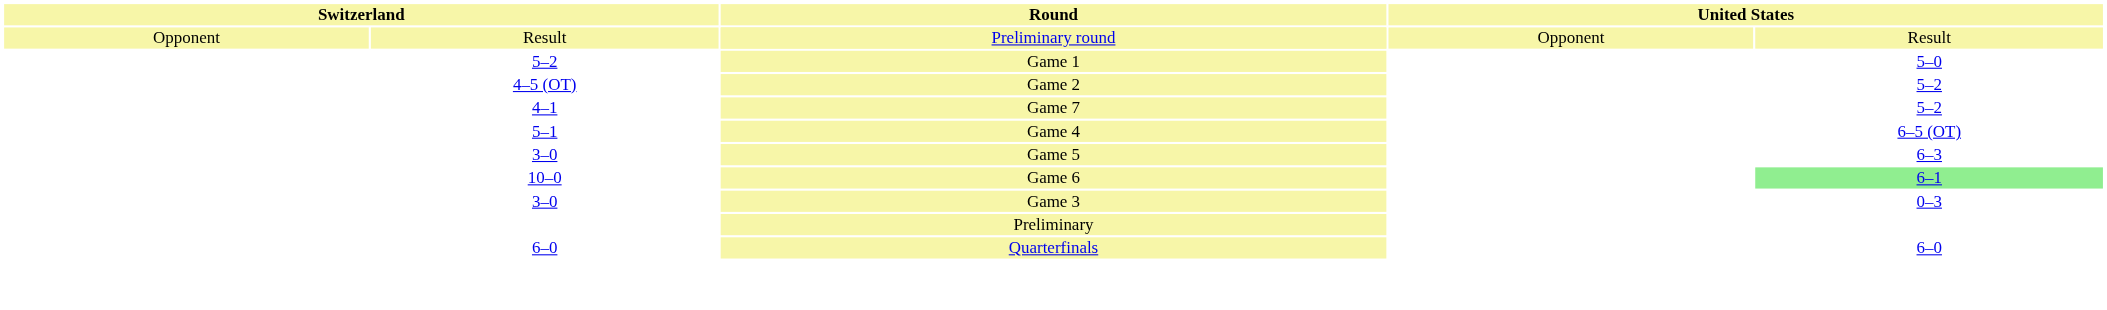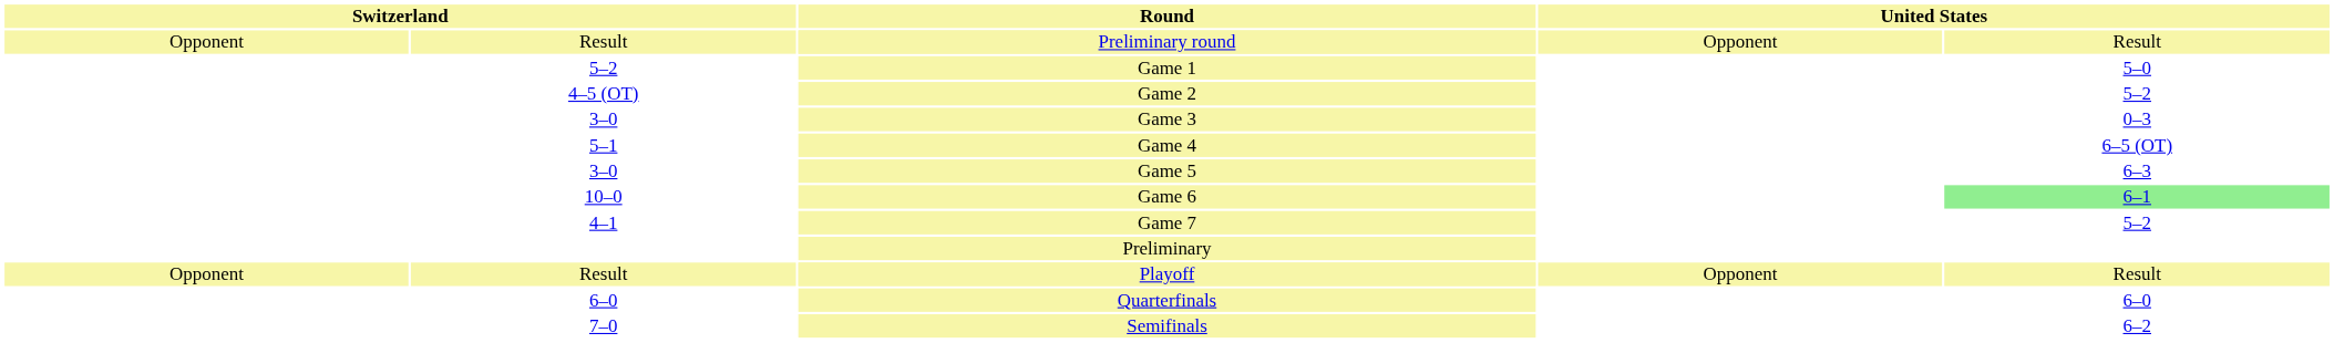rows swapped: Game 3 <-> Game 7
+ row: Opponent | Result | Playoff | Opponent | Result
+ row: 7–0 | Semifinals | 6–2
